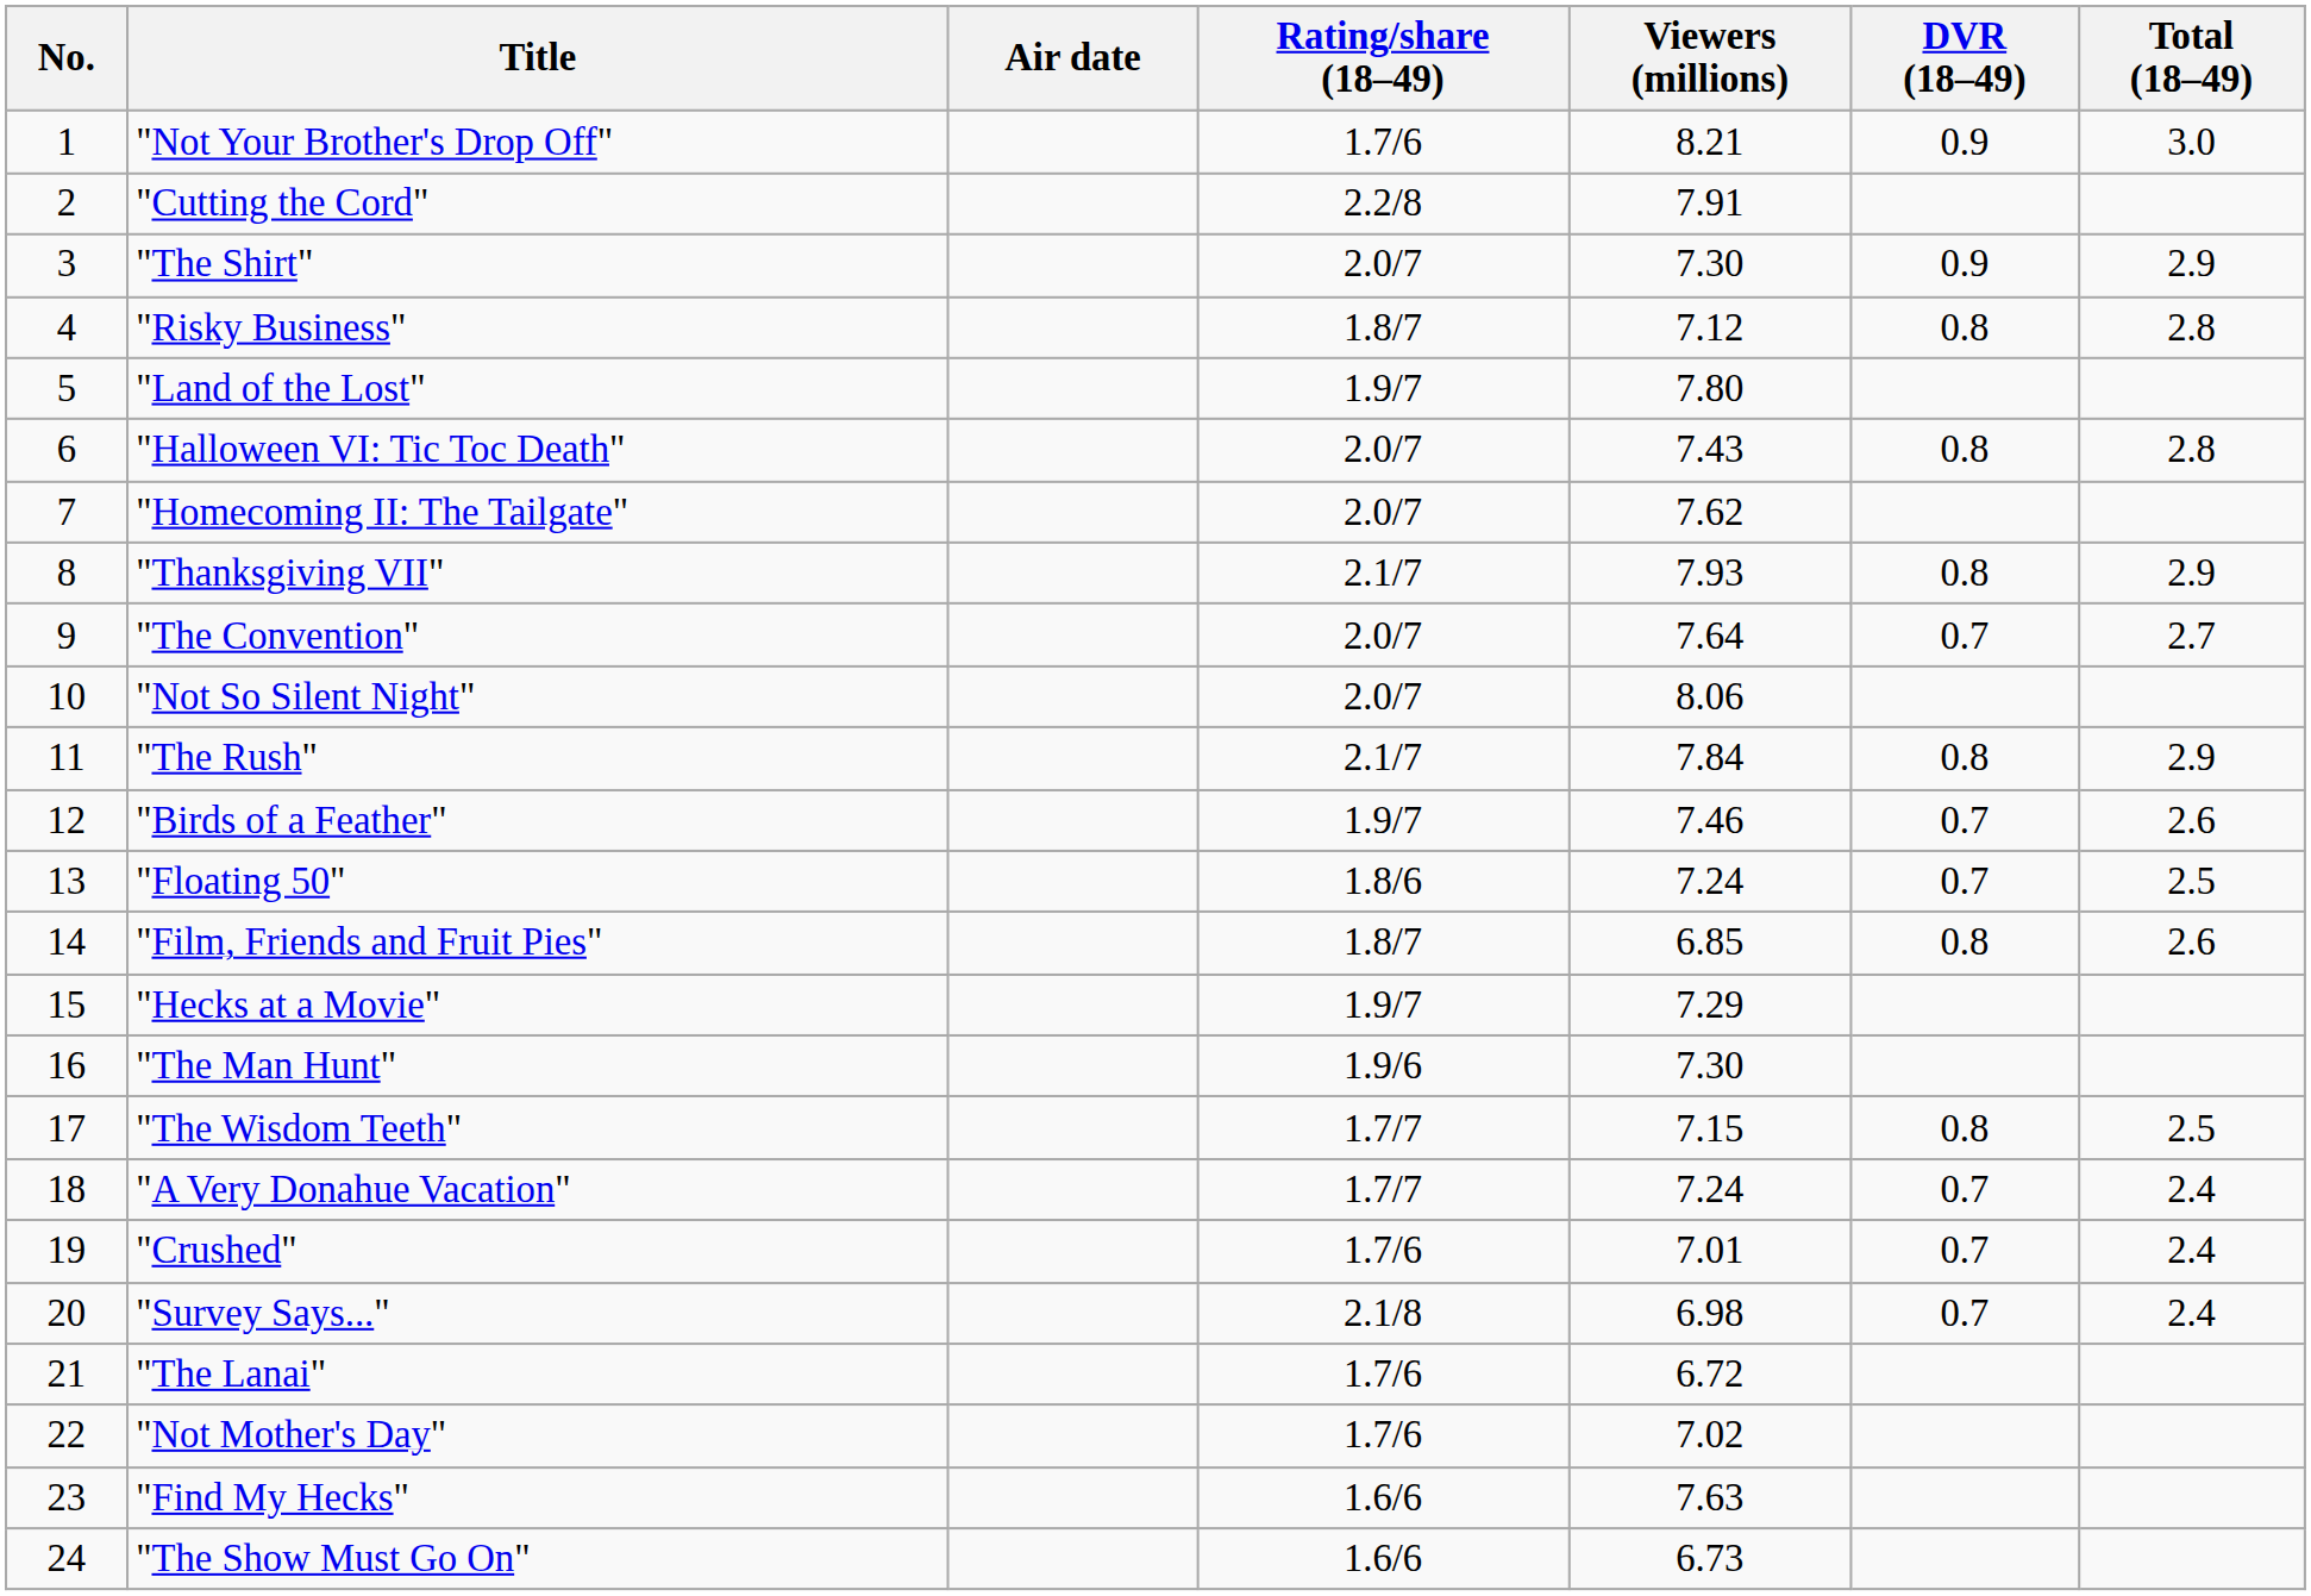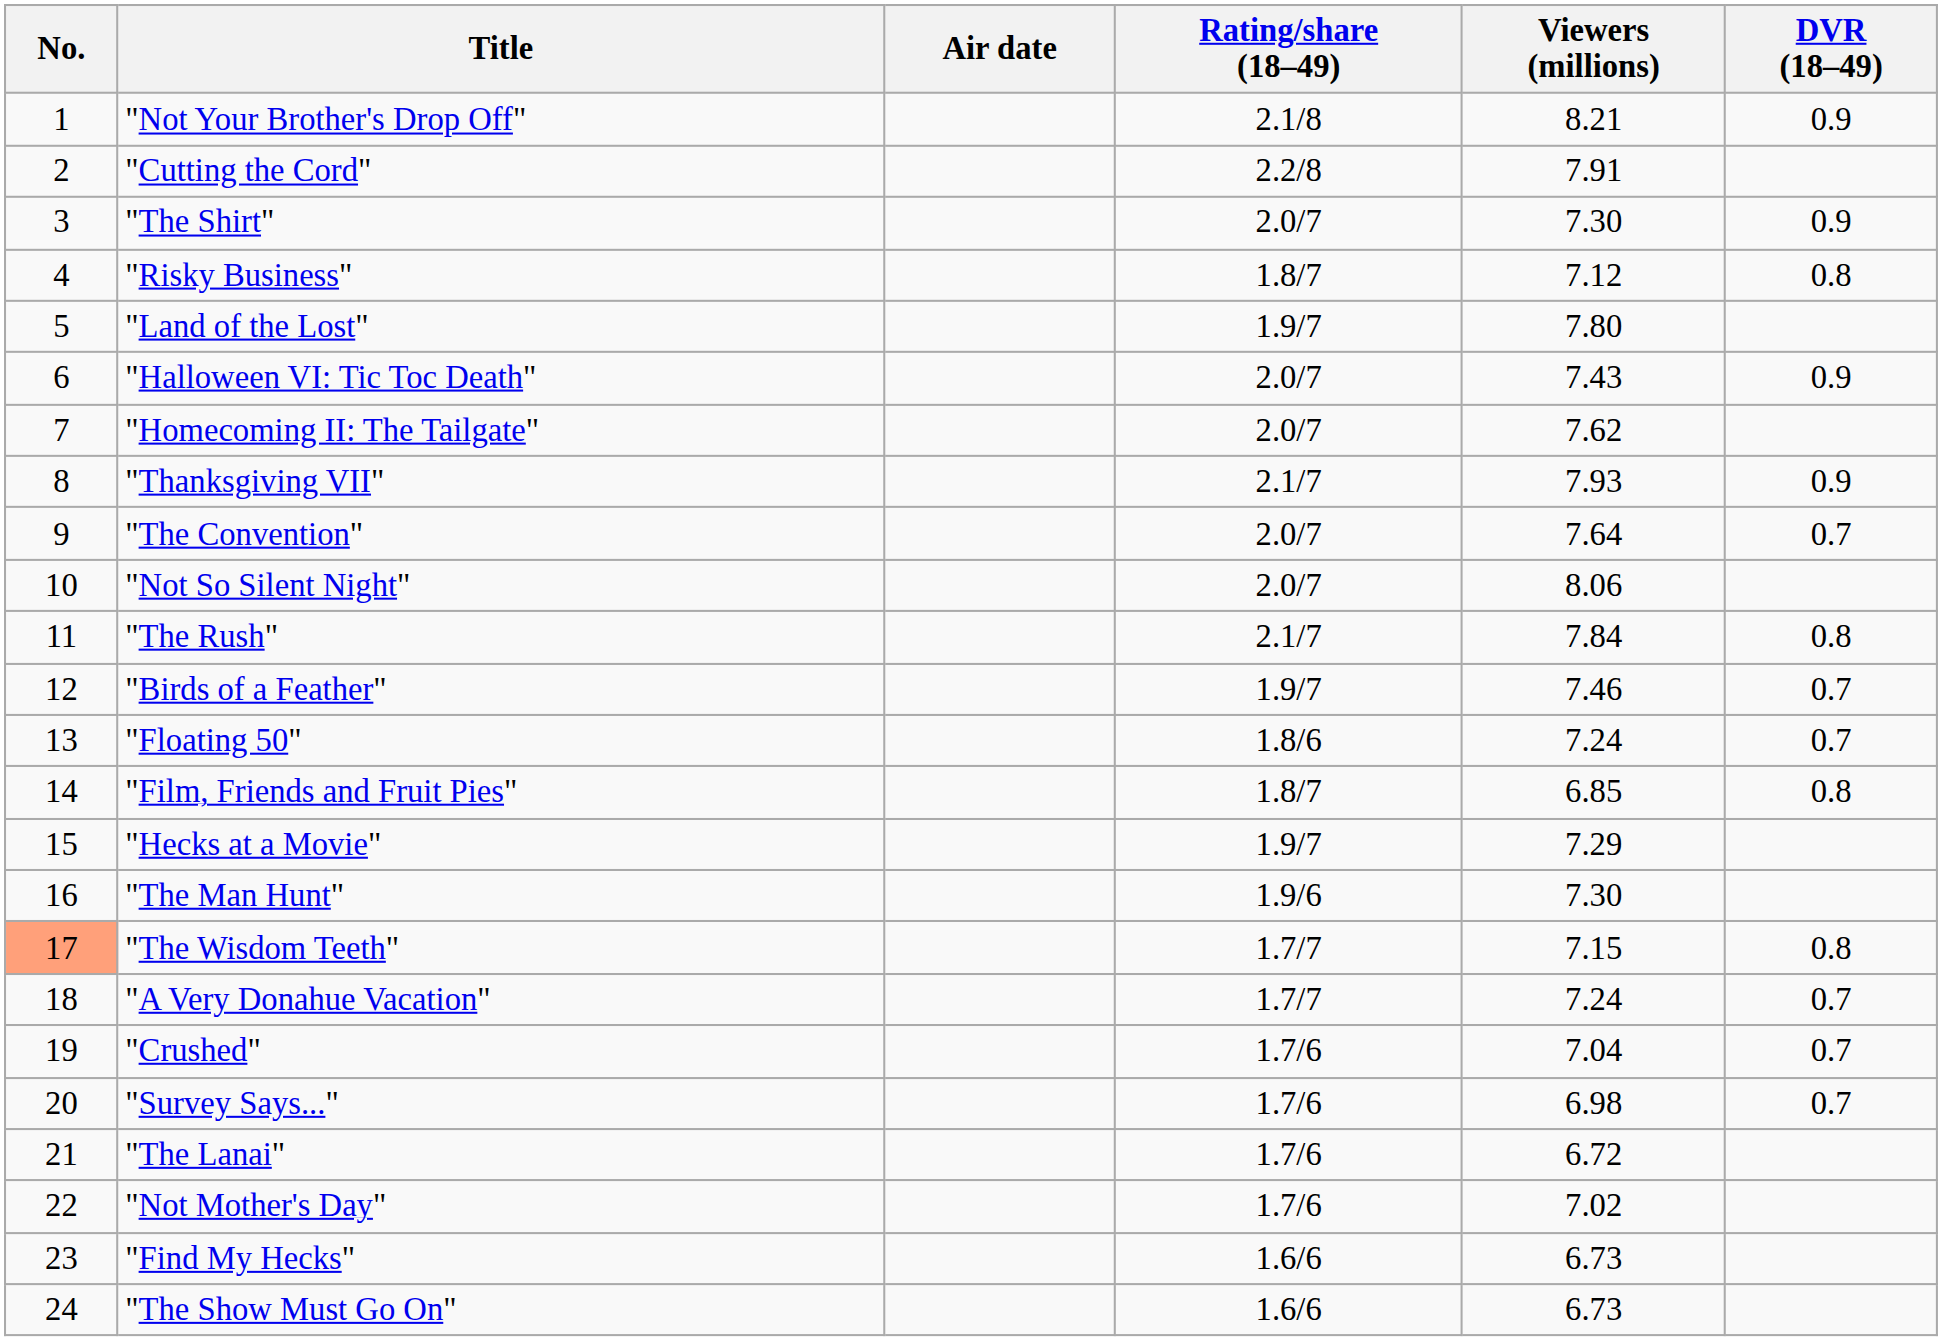- column: Total (18–49) | 3.0 | 2.9 | 2.8 | 2.8 | 2.9 | 2.7 | 2.9 | 2.6 | 2.5 | 2.6 | 2.5 | 2.4 | 2.4 | 2.4
"Not Your Brother's Drop Off" | Rating/share (18–49): 1.7/6 -> 2.1/8
"Halloween VI: Tic Toc Death" | DVR (18–49): 0.8 -> 0.9
"Thanksgiving VII" | DVR (18–49): 0.8 -> 0.9
"The Wisdom Teeth" | No.: no background -> lightsalmon background
"Crushed" | Viewers (millions): 7.01 -> 7.04
"Survey Says..." | Rating/share (18–49): 2.1/8 -> 1.7/6
"Find My Hecks" | Viewers (millions): 7.63 -> 6.73
